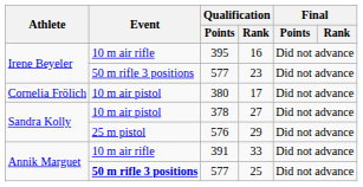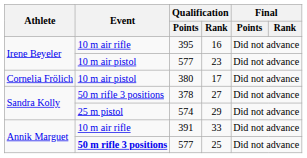23 | Event: 50 m rifle 3 positions -> 10 m air pistol
27 | Event: 10 m air pistol -> 50 m rifle 3 positions
29 | Qualification / Points: 576 -> 574
